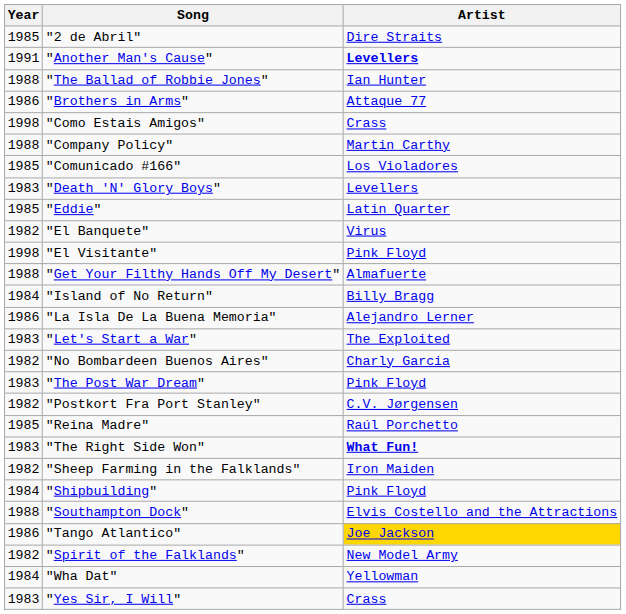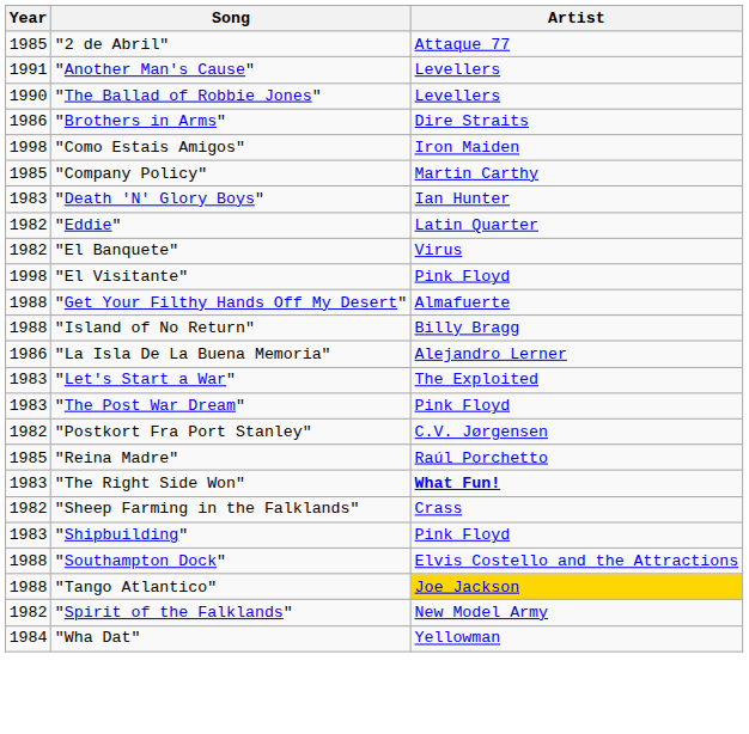"2 de Abril" | Artist: Dire Straits -> Attaque 77
"Another Man's Cause" | Artist: bold -> normal
"The Ballad of Robbie Jones" | Year: 1988 -> 1990
"The Ballad of Robbie Jones" | Artist: Ian Hunter -> Levellers
"Brothers in Arms" | Artist: Attaque 77 -> Dire Straits
"Como Estais Amigos" | Artist: Crass -> Iron Maiden
"Company Policy" | Year: 1988 -> 1985
- row: 1985 | "Comunicado #166" | Los Violadores
"Death 'N' Glory Boys" | Artist: Levellers -> Ian Hunter
"Eddie" | Year: 1985 -> 1982
"Island of No Return" | Year: 1984 -> 1988
- row: 1982 | "No Bombardeen Buenos Aires" | Charly Garcia
"Sheep Farming in the Falklands" | Artist: Iron Maiden -> Crass
"Shipbuilding" | Year: 1984 -> 1983
"Tango Atlantico" | Year: 1986 -> 1988
- row: 1983 | "Yes Sir, I Will" | Crass
